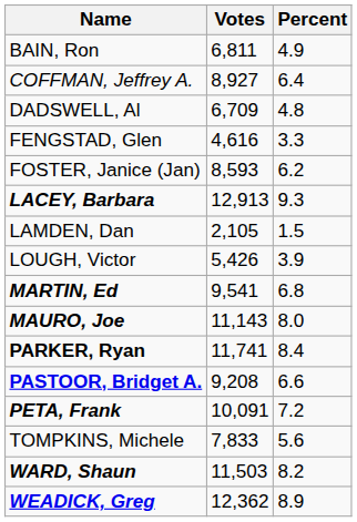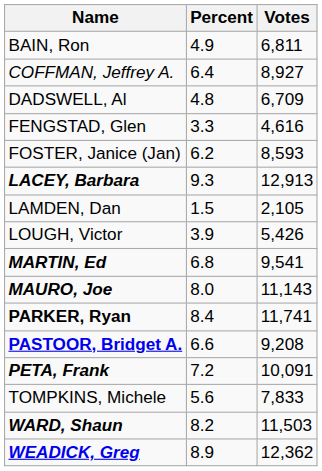columns swapped: Votes <-> Percent
